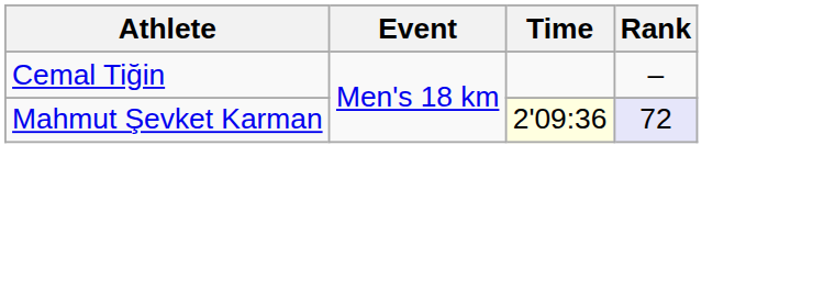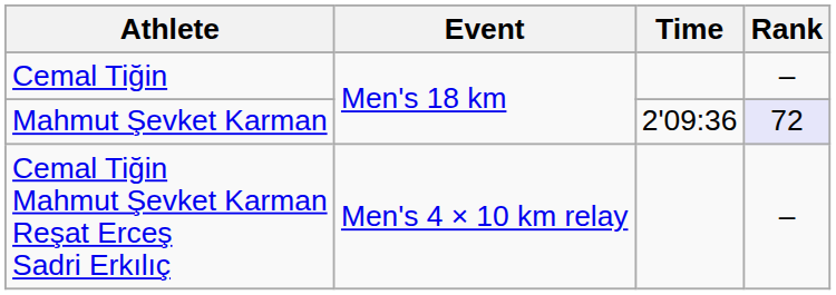Mahmut Şevket Karman | Time: lightyellow background -> no background
+ row: Cemal Tiğin Mahmut Şevket Karman Reşat Erceş Sadri Erkılıç | Men's 4 × 10 km relay | –
